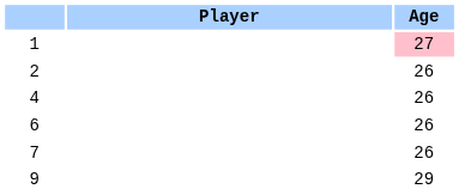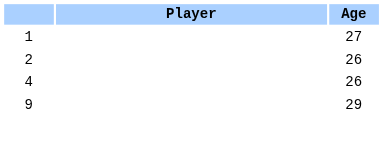1 | Age: pink background -> no background
- row: 6 | 26
- row: 7 | 26
